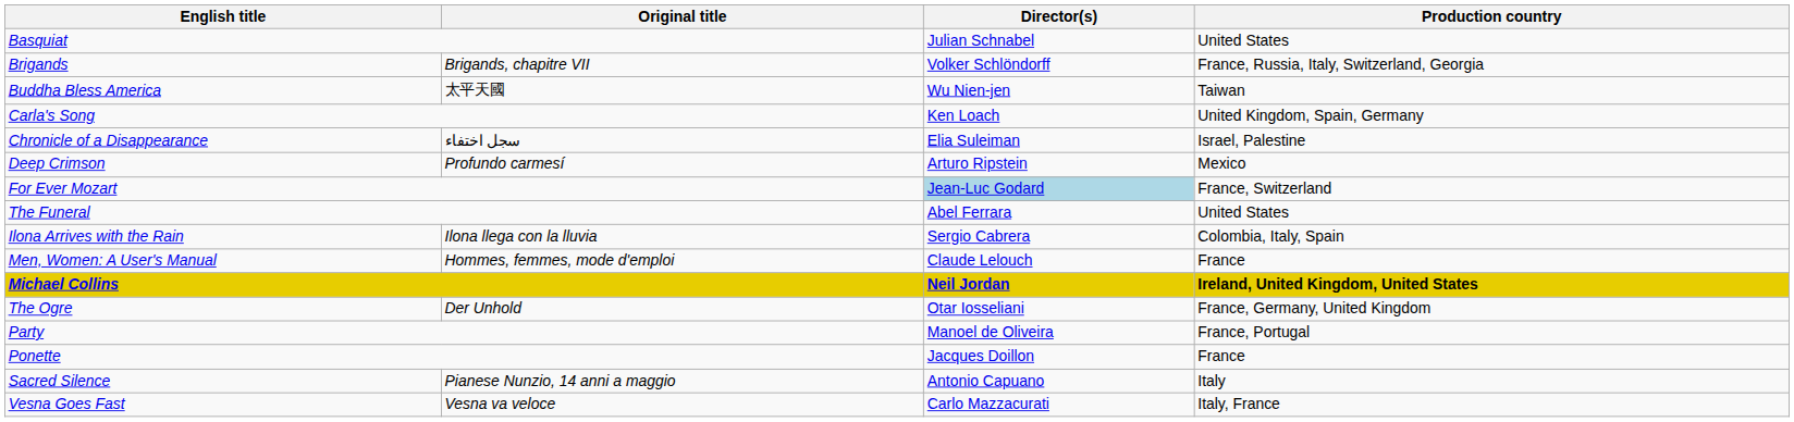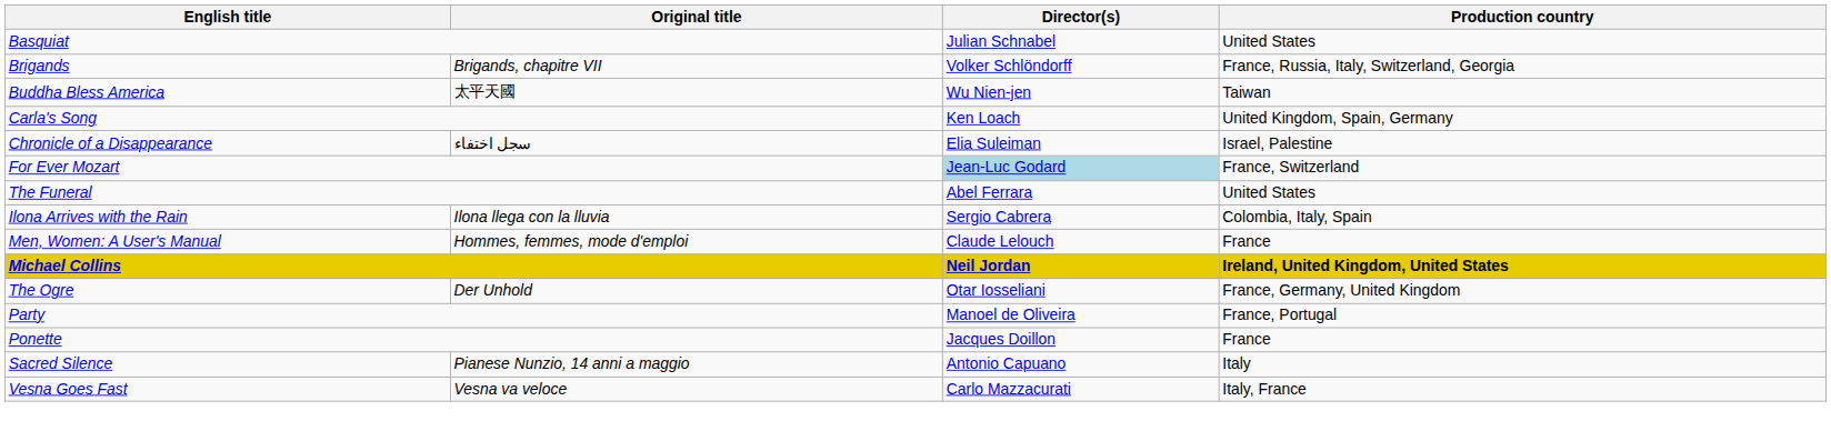- row: Deep Crimson | Profundo carmesí | Arturo Ripstein | Mexico
